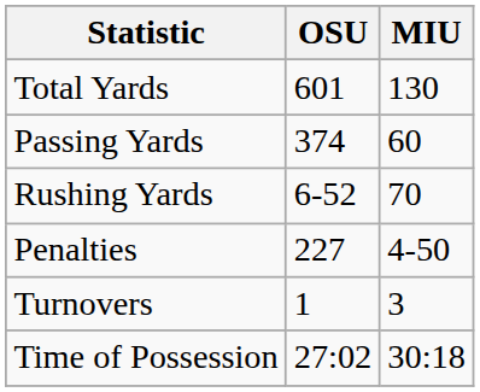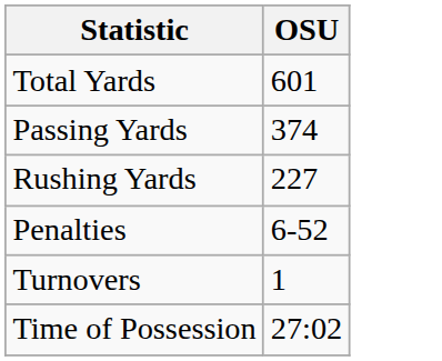- column: MIU | 130 | 60 | 70 | 4-50 | 3 | 30:18
Rushing Yards | OSU: 6-52 -> 227
Penalties | OSU: 227 -> 6-52
